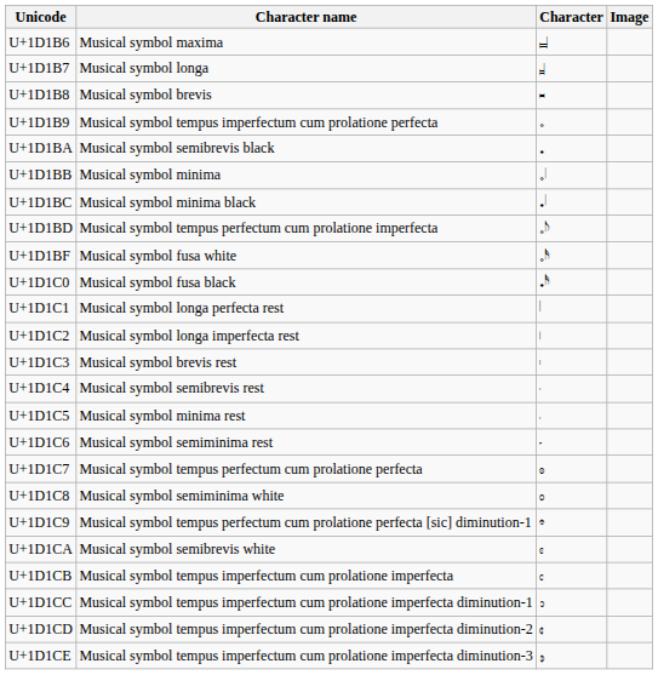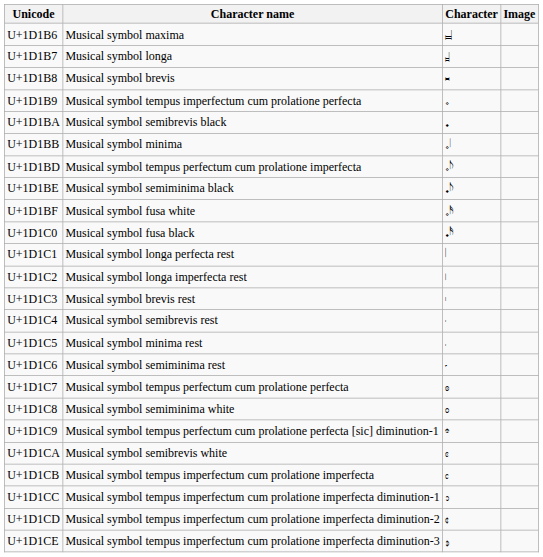- row: U+1D1BC | Musical symbol minima black | 𝆺𝅥
+ row: U+1D1BE | Musical symbol semiminima black | 𝆺𝅥𝅮
